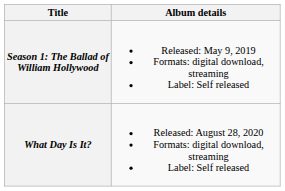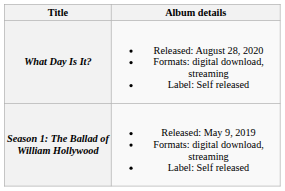rows swapped: Season 1: The Ballad of William Hollywood <-> What Day Is It?
